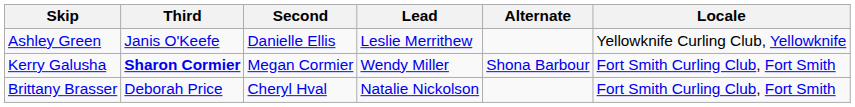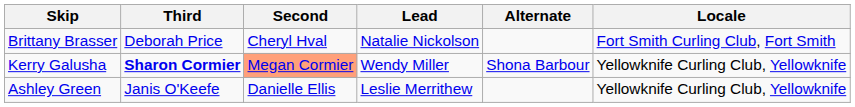rows swapped: Brittany Brasser <-> Ashley Green
Kerry Galusha | Second: no background -> lightsalmon background
Kerry Galusha | Locale: Fort Smith Curling Club, Fort Smith -> Yellowknife Curling Club, Yellowknife
